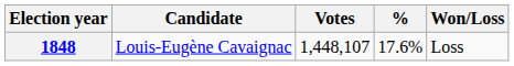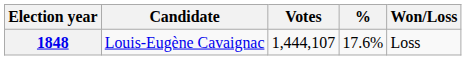1848 | Votes: 1,448,107 -> 1,444,107
